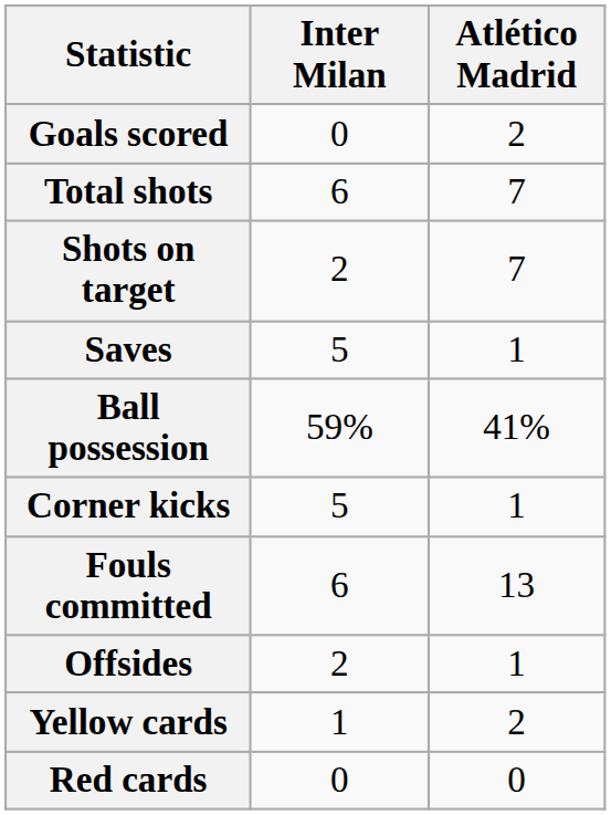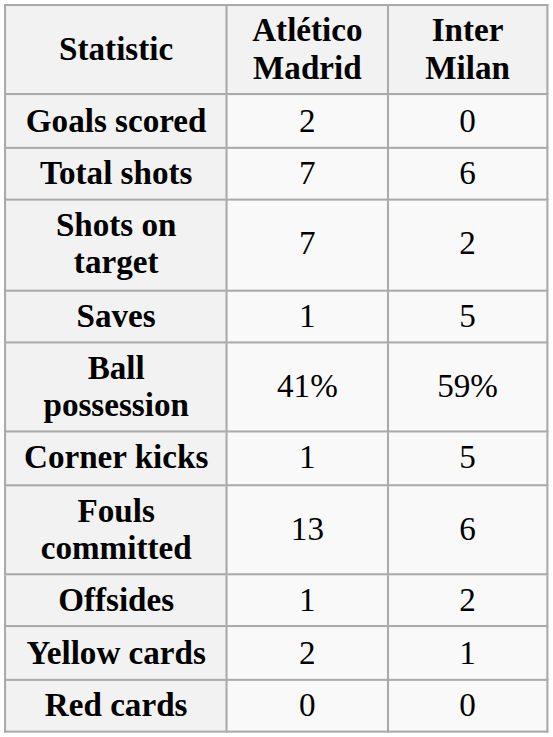columns swapped: Inter Milan <-> Atlético Madrid
